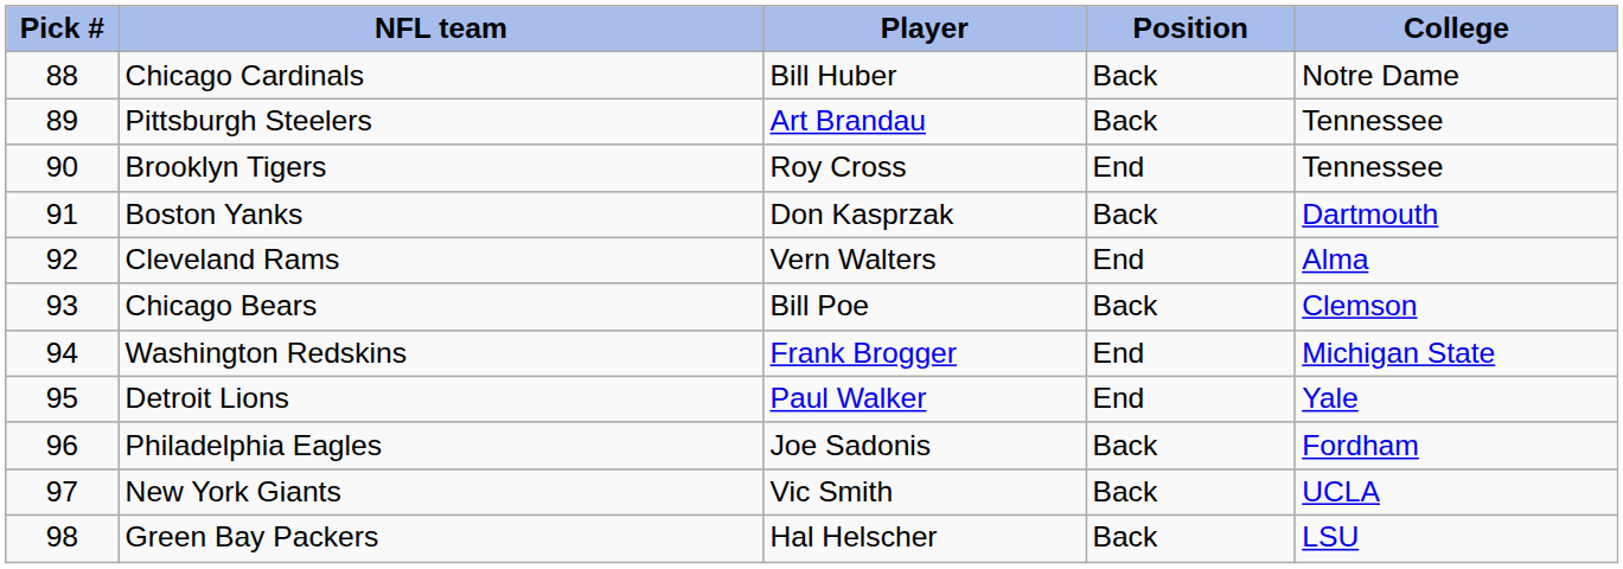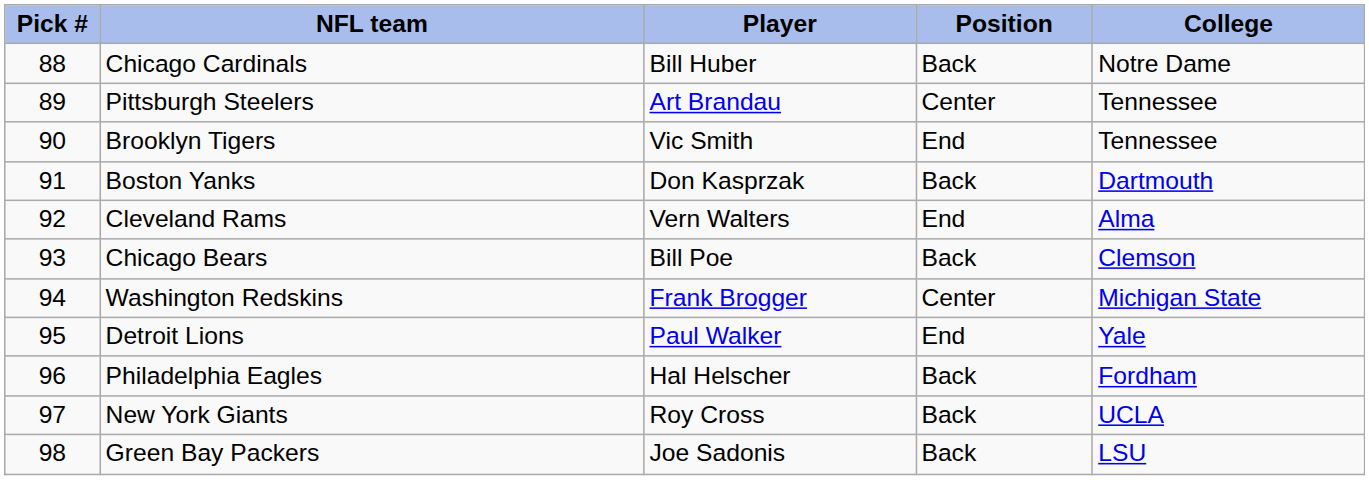Pittsburgh Steelers | Position: Back -> Center
Brooklyn Tigers | Player: Roy Cross -> Vic Smith
Washington Redskins | Position: End -> Center
Philadelphia Eagles | Player: Joe Sadonis -> Hal Helscher
New York Giants | Player: Vic Smith -> Roy Cross
Green Bay Packers | Player: Hal Helscher -> Joe Sadonis
